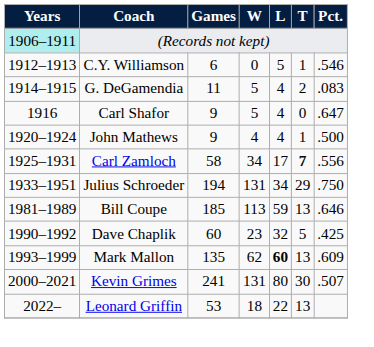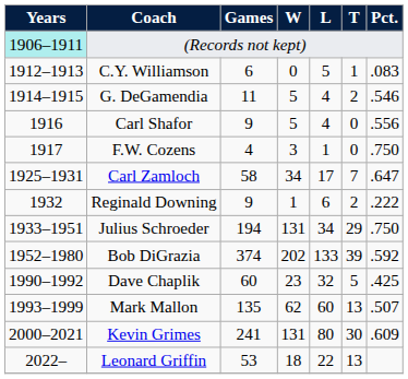C.Y. Williamson | Pct.: .546 -> .083
G. DeGamendia | Pct.: .083 -> .546
Carl Shafor | Pct.: .647 -> .556
+ row: 1917 | F.W. Cozens | 4 | 3 | 1 | 0 | .750
- row: 1920–1924 | John Mathews | 9 | 4 | 4 | 1 | .500
Carl Zamloch | T: bold -> normal
Carl Zamloch | Pct.: .556 -> .647
+ row: 1932 | Reginald Downing | 9 | 1 | 6 | 2 | .222
+ row: 1952–1980 | Bob DiGrazia | 374 | 202 | 133 | 39 | .592
- row: 1981–1989 | Bill Coupe | 185 | 113 | 59 | 13 | .646
Mark Mallon | L: bold -> normal
Mark Mallon | Pct.: .609 -> .507
Kevin Grimes | Pct.: .507 -> .609
